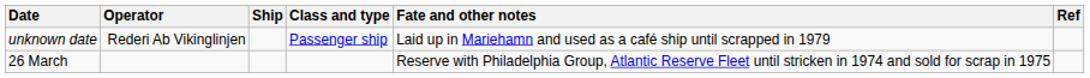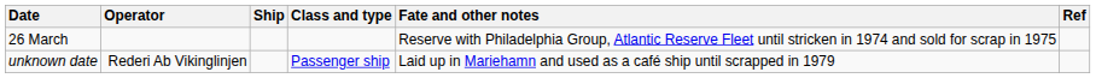rows swapped: 26 March <-> unknown date
